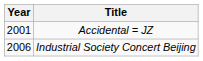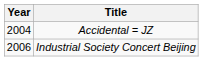Accidental = JZ | Year: 2001 -> 2004
